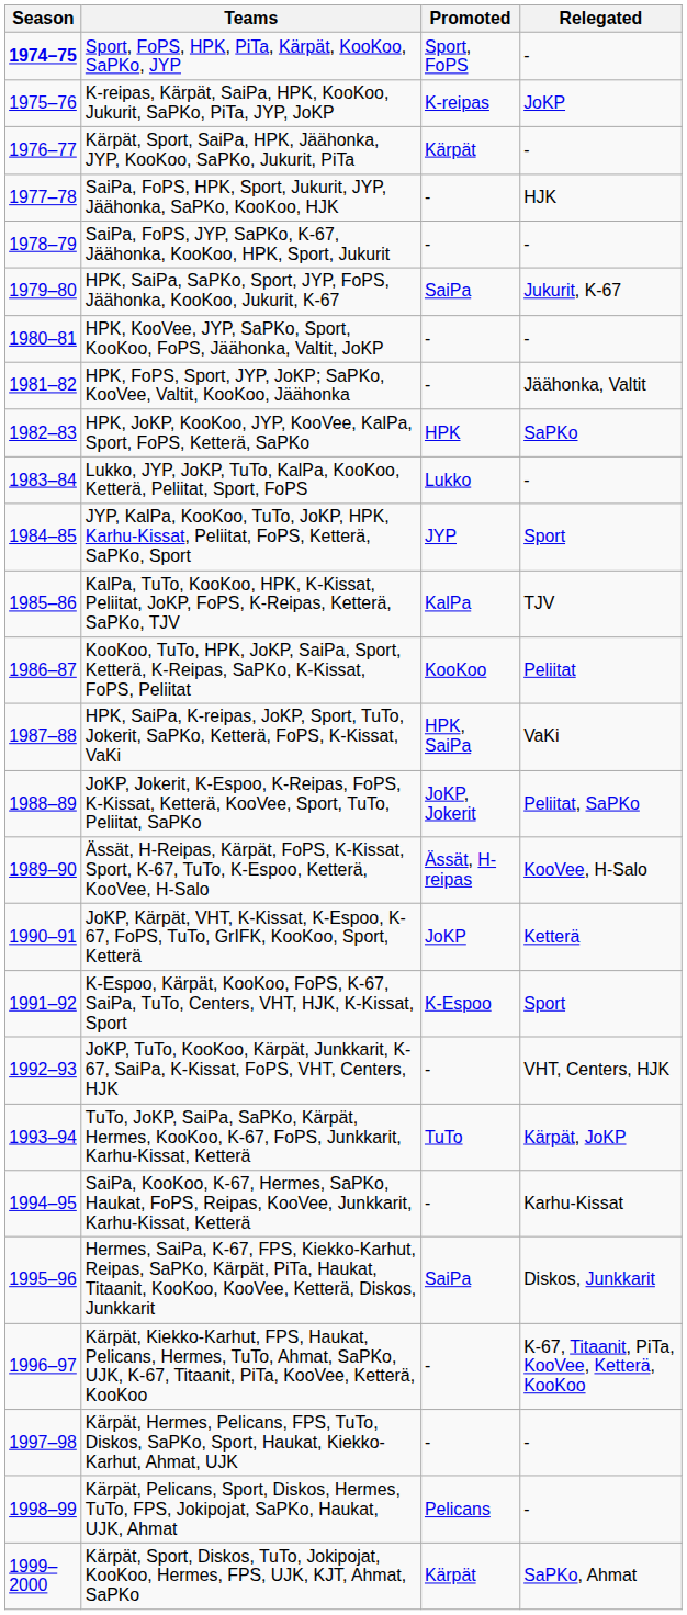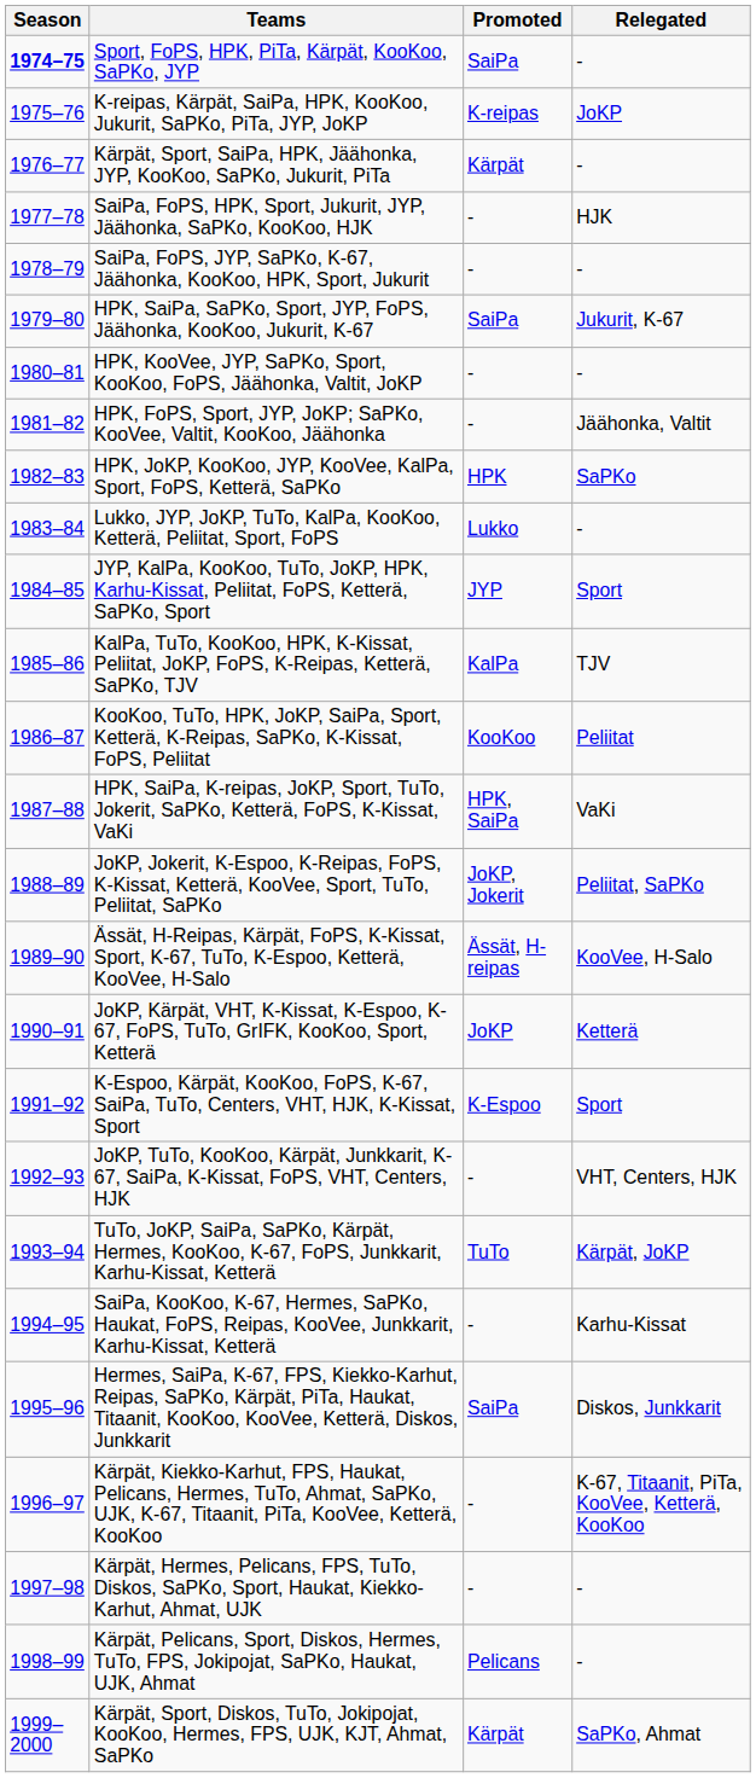Sport, FoPS, HPK, PiTa, Kärpät, KooKoo, SaPKo, JYP | Promoted: Sport, FoPS -> SaiPa
